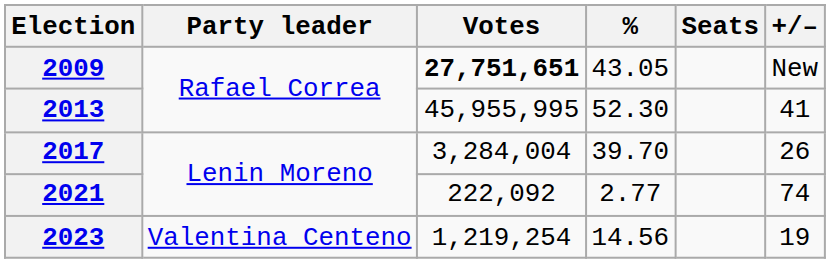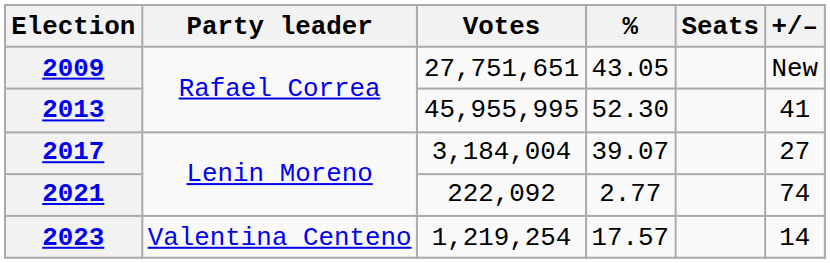2009 | Votes: bold -> normal
2017 | Votes: 3,284,004 -> 3,184,004
2017 | %: 39.70 -> 39.07
2017 | +/–: 26 -> 27
2023 | %: 14.56 -> 17.57
2023 | +/–: 19 -> 14
